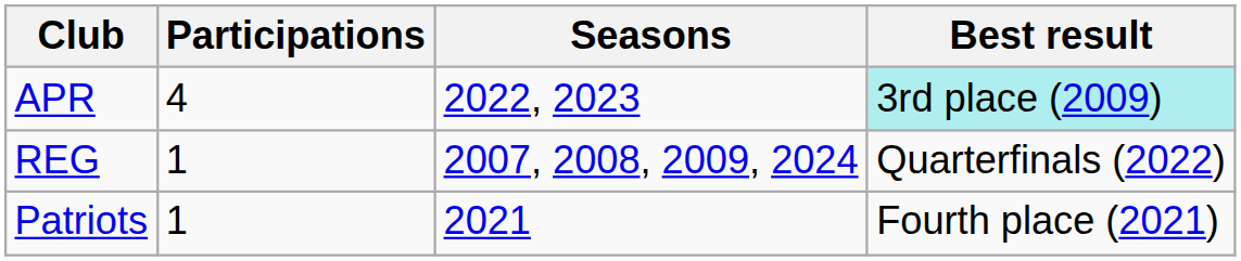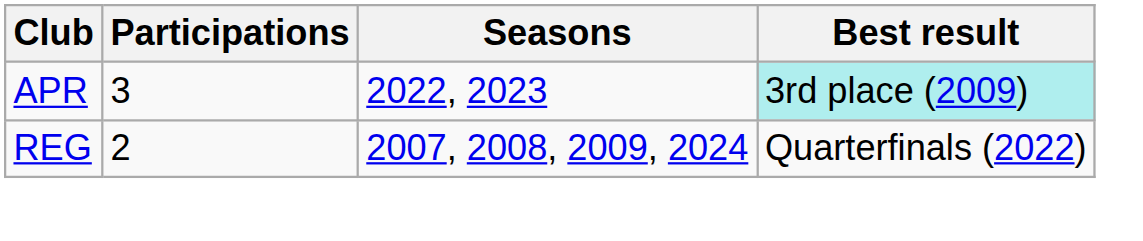APR | Participations: 4 -> 3
REG | Participations: 1 -> 2
- row: Patriots | 1 | 2021 | Fourth place (2021)
